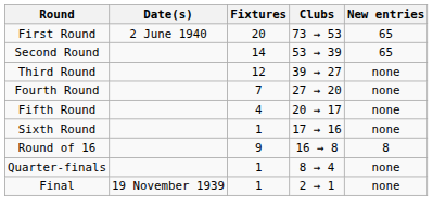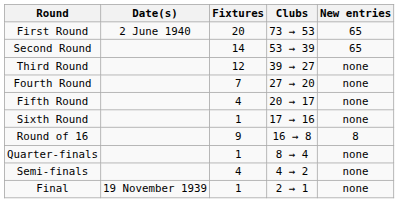+ row: Semi-finals | 4 | 4 → 2 | none
